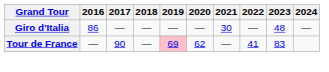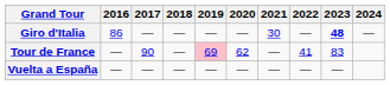Giro d'Italia | 2023: normal -> bold
+ row: Vuelta a España | — | — | — | — | — | — | — | —
